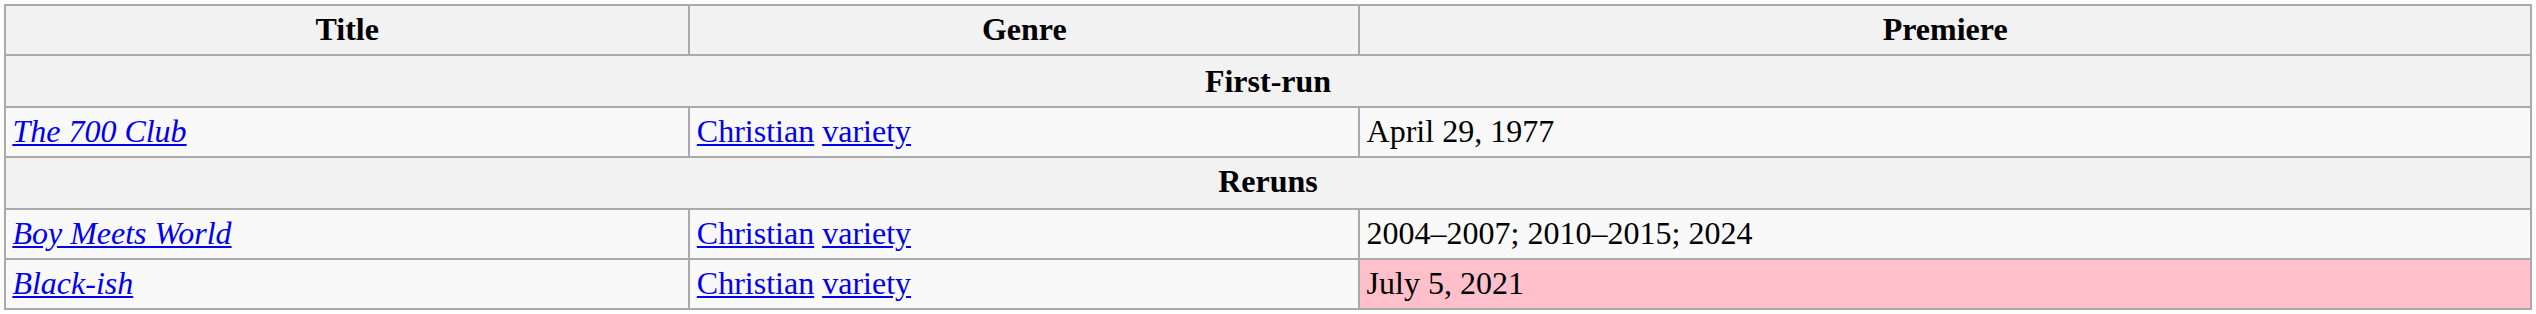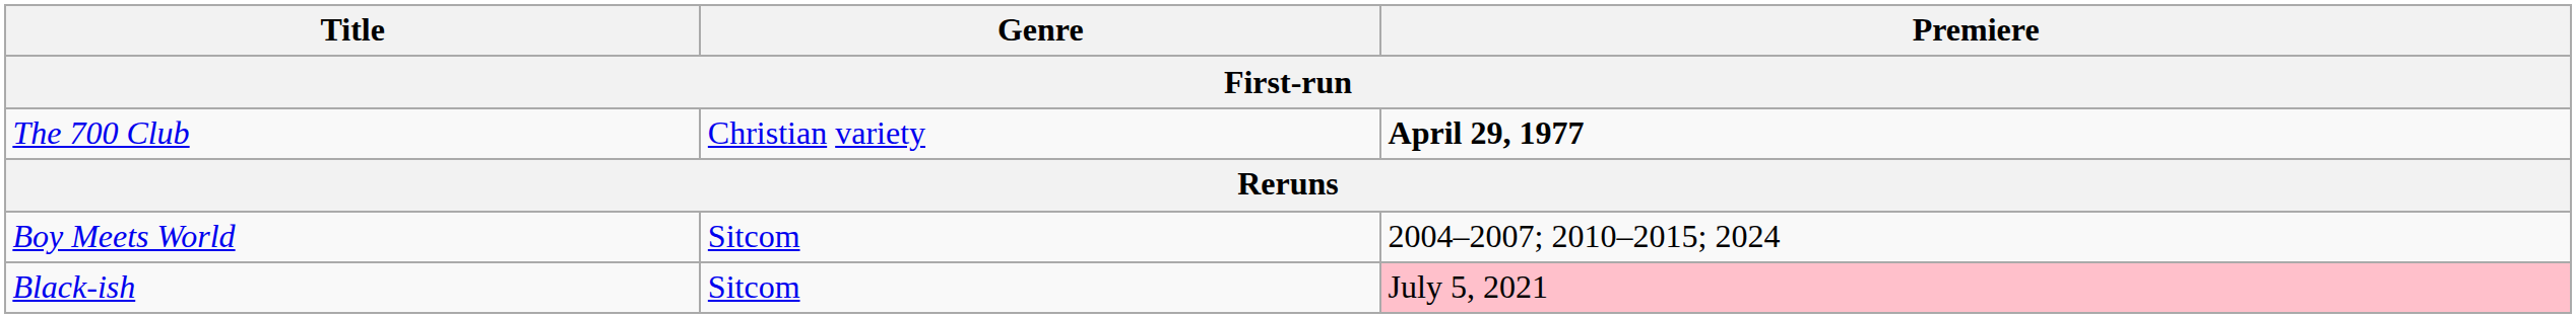The 700 Club | Premiere / First-run: normal -> bold
Boy Meets World | Genre / First-run: Christian variety -> Sitcom
Black-ish | Genre / First-run: Christian variety -> Sitcom
